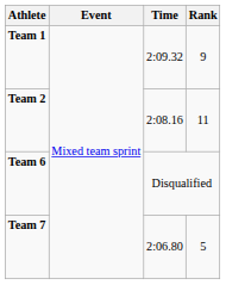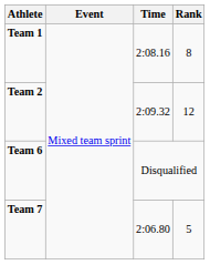Team 1 | Time: 2:09.32 -> 2:08.16
Team 1 | Rank: 9 -> 8
Team 2 | Time: 2:08.16 -> 2:09.32
Team 2 | Rank: 11 -> 12
